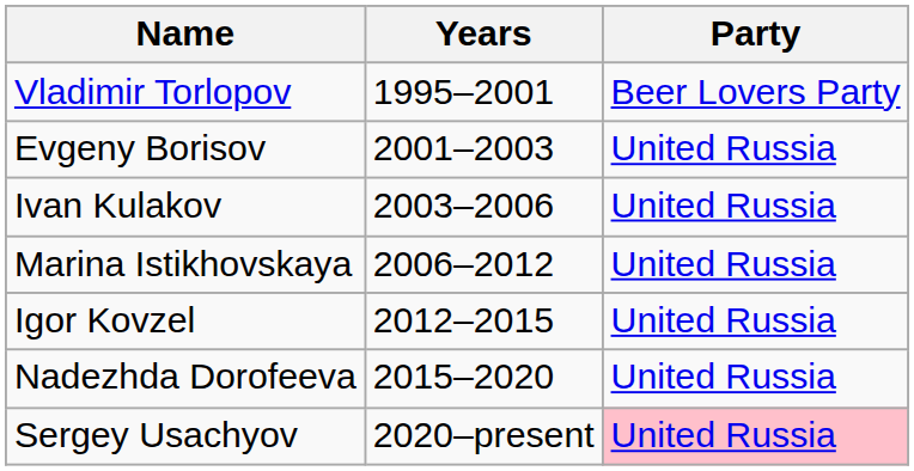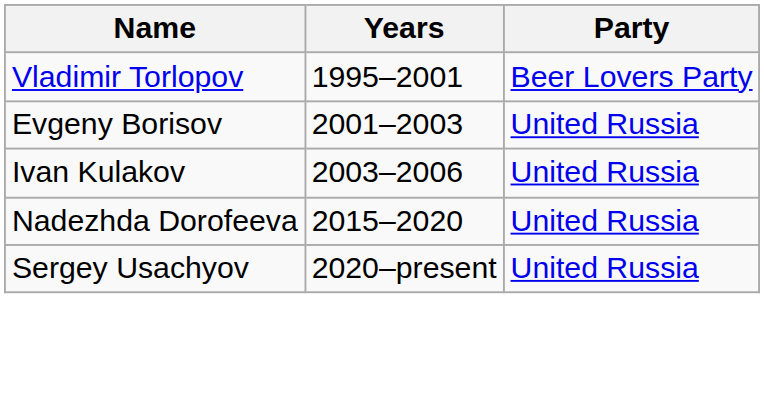- row: Marina Istikhovskaya | 2006–2012 | United Russia
- row: Igor Kovzel | 2012–2015 | United Russia
Sergey Usachyov | Party: pink background -> no background
